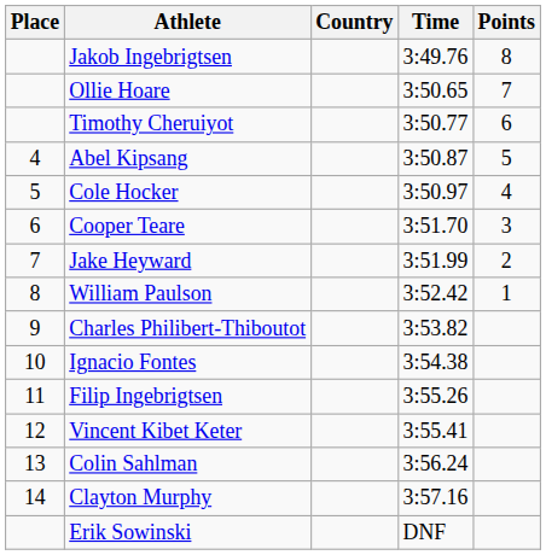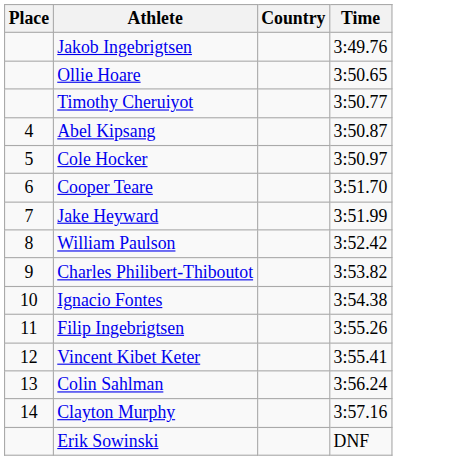- column: Points | 8 | 7 | 6 | 5 | 4 | 3 | 2 | 1
